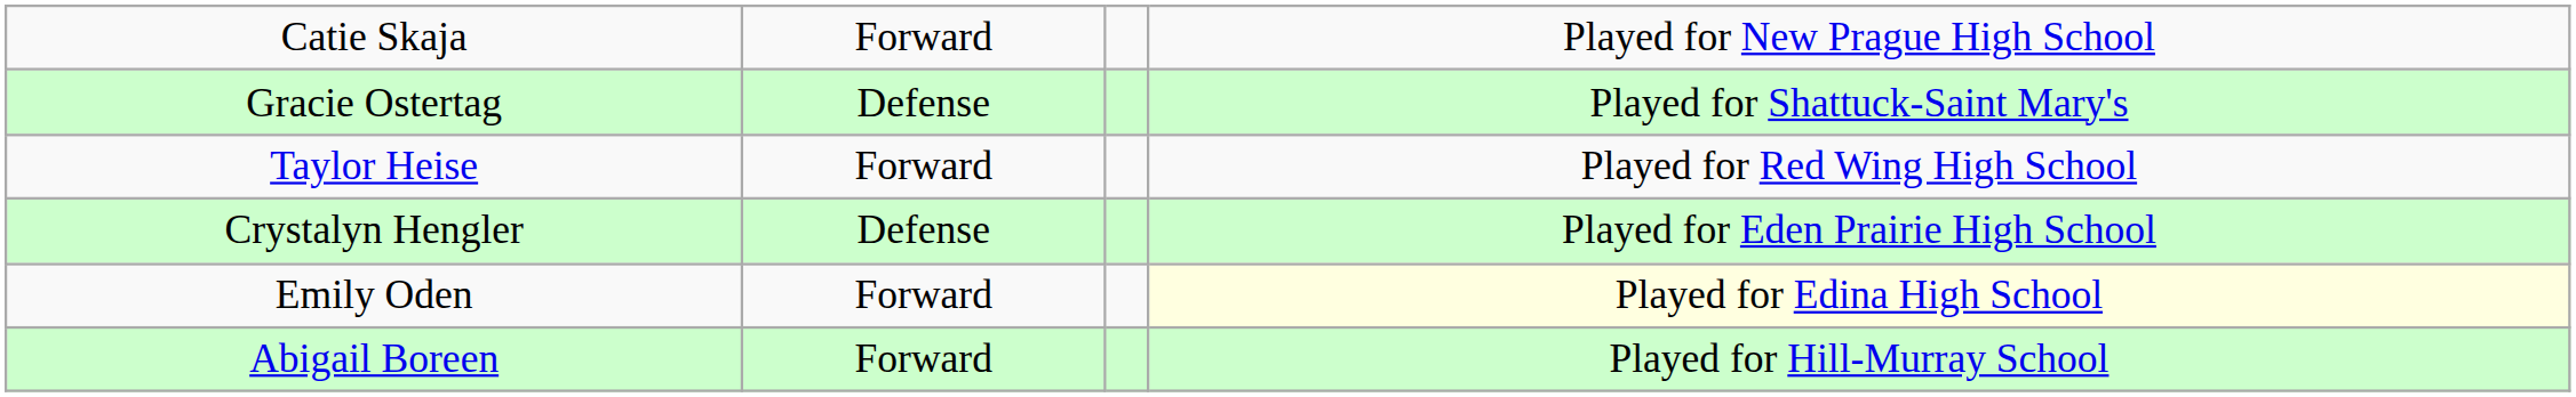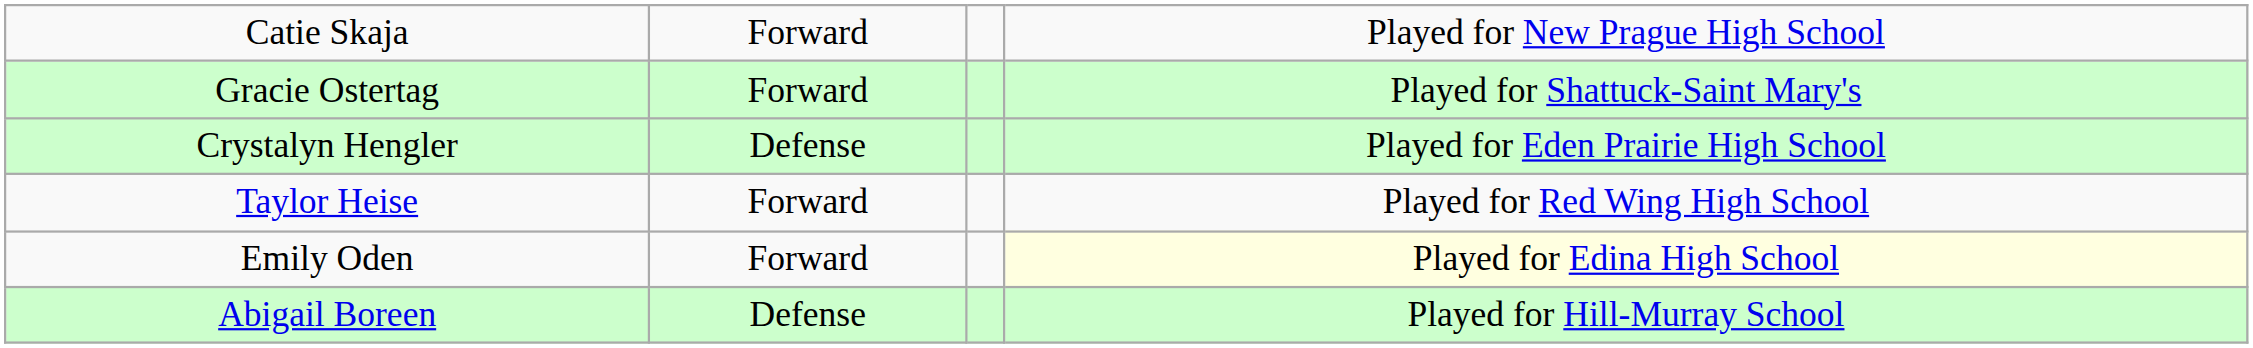Gracie Ostertag | column 2: Defense -> Forward
rows swapped: Taylor Heise <-> Crystalyn Hengler
Abigail Boreen | column 2: Forward -> Defense
